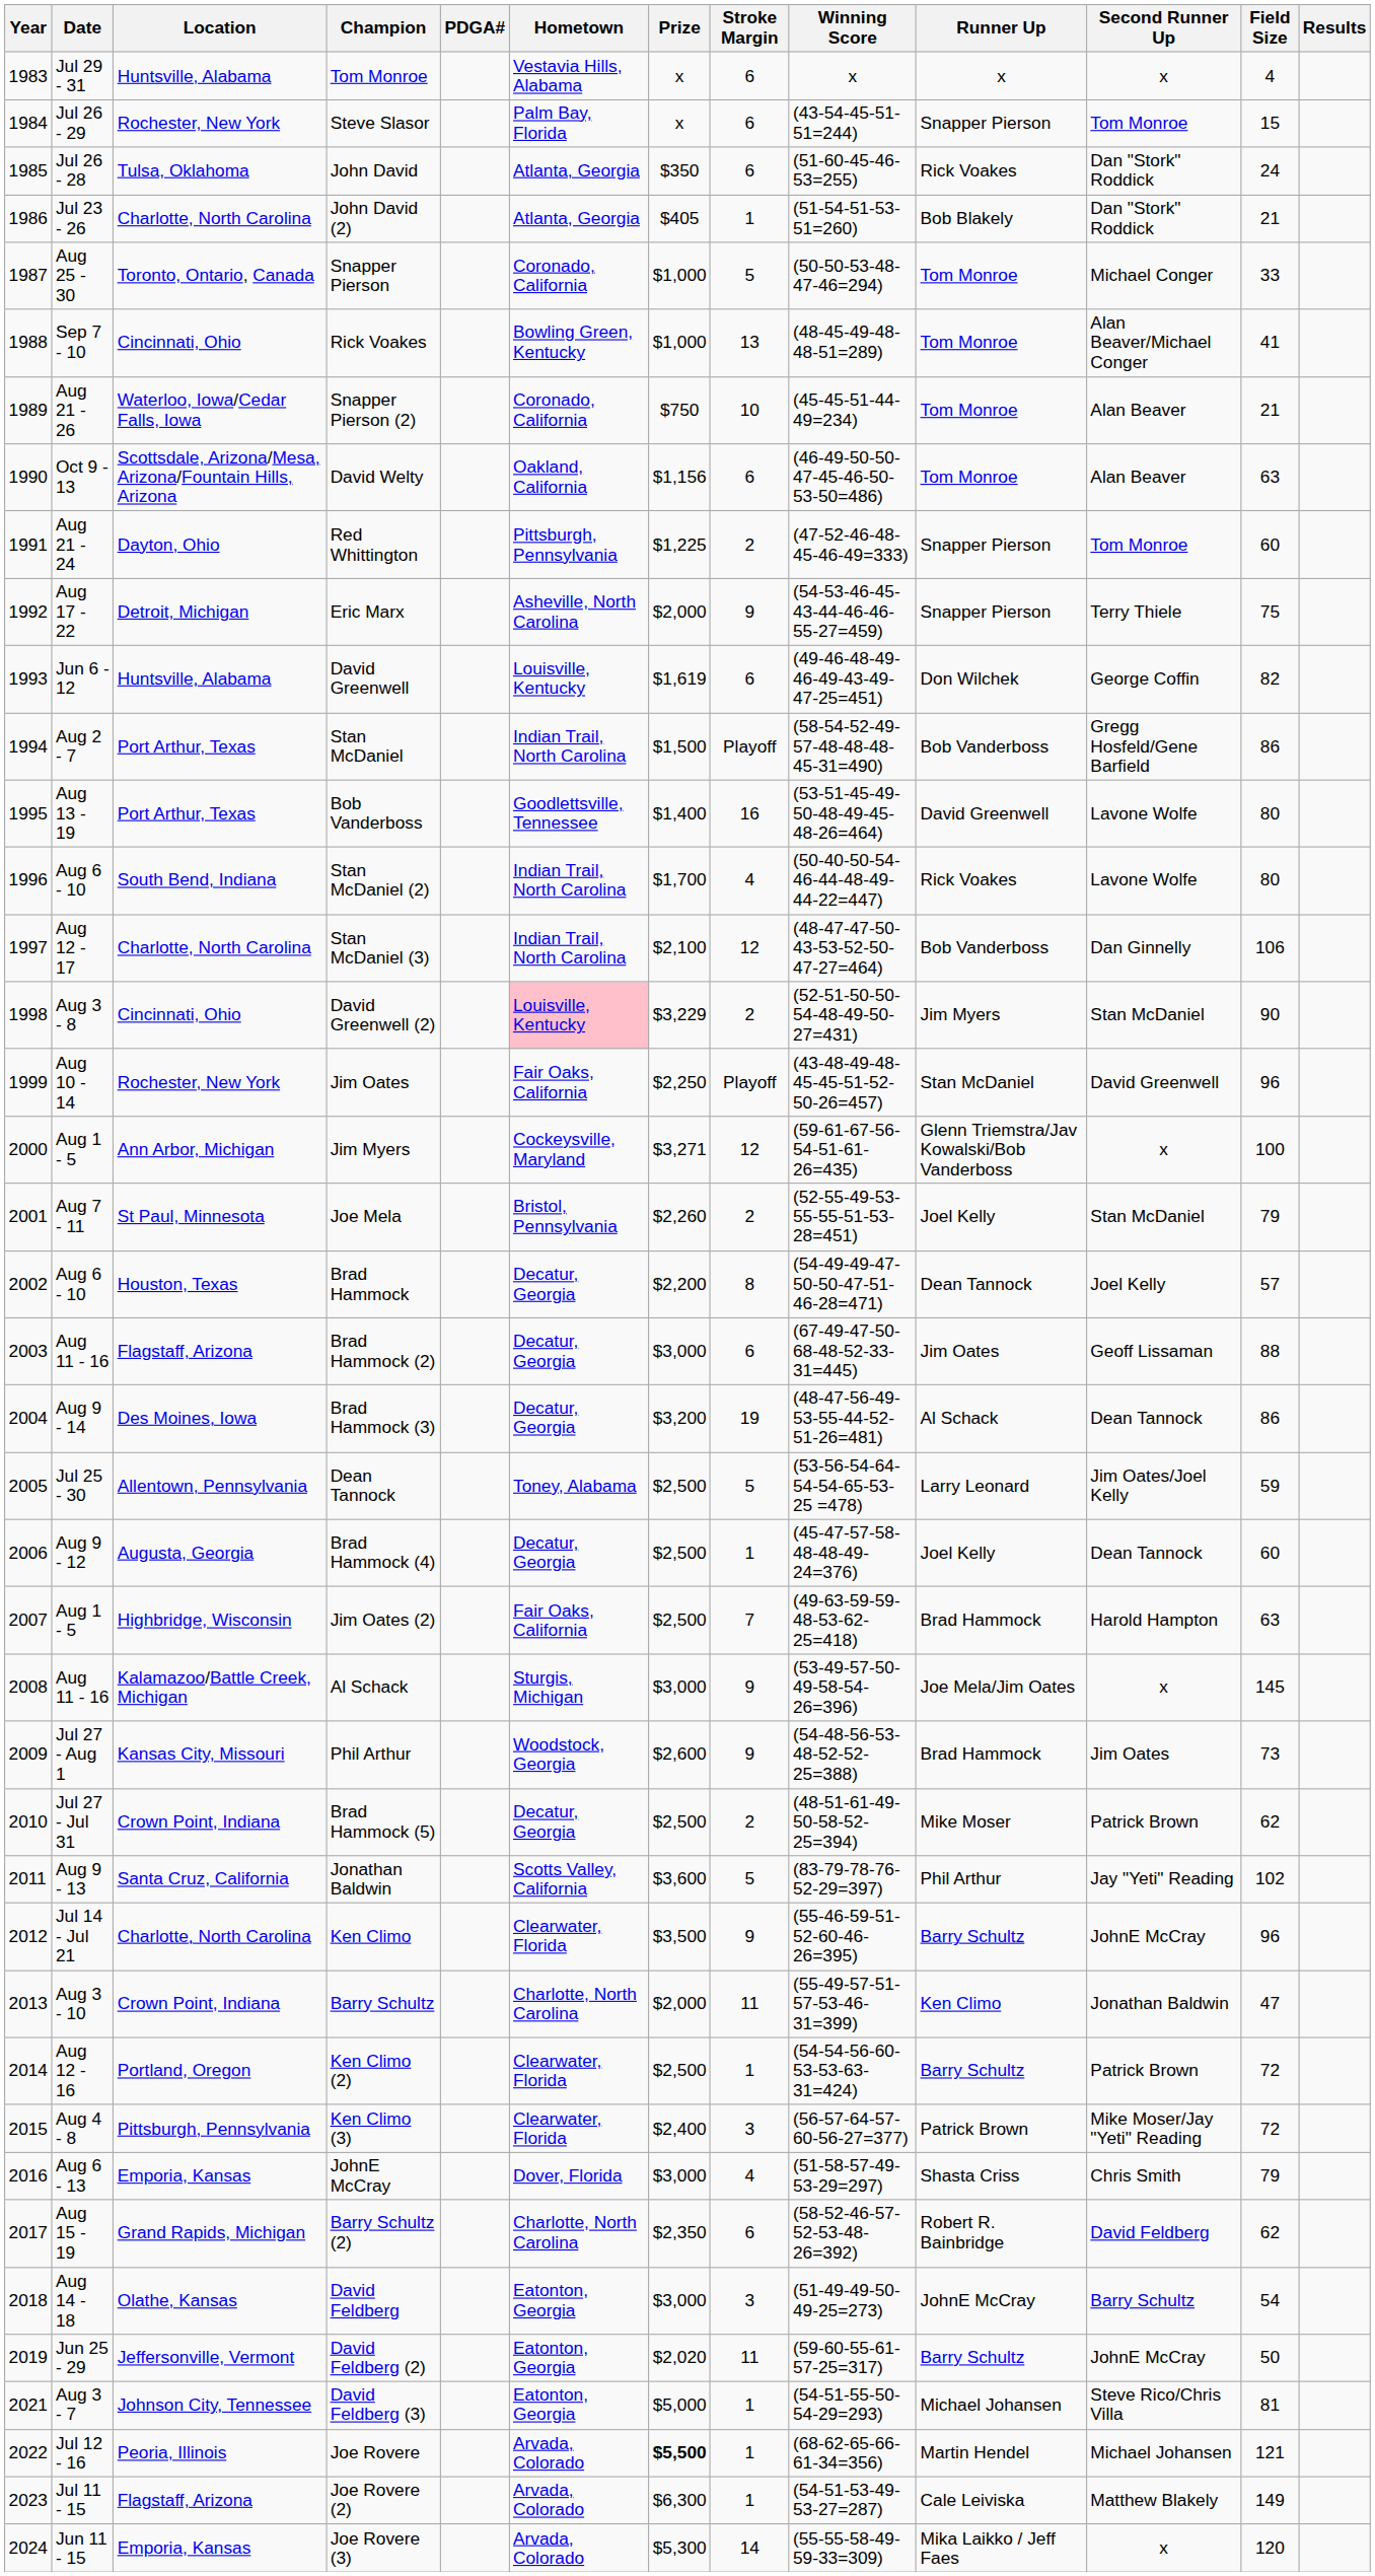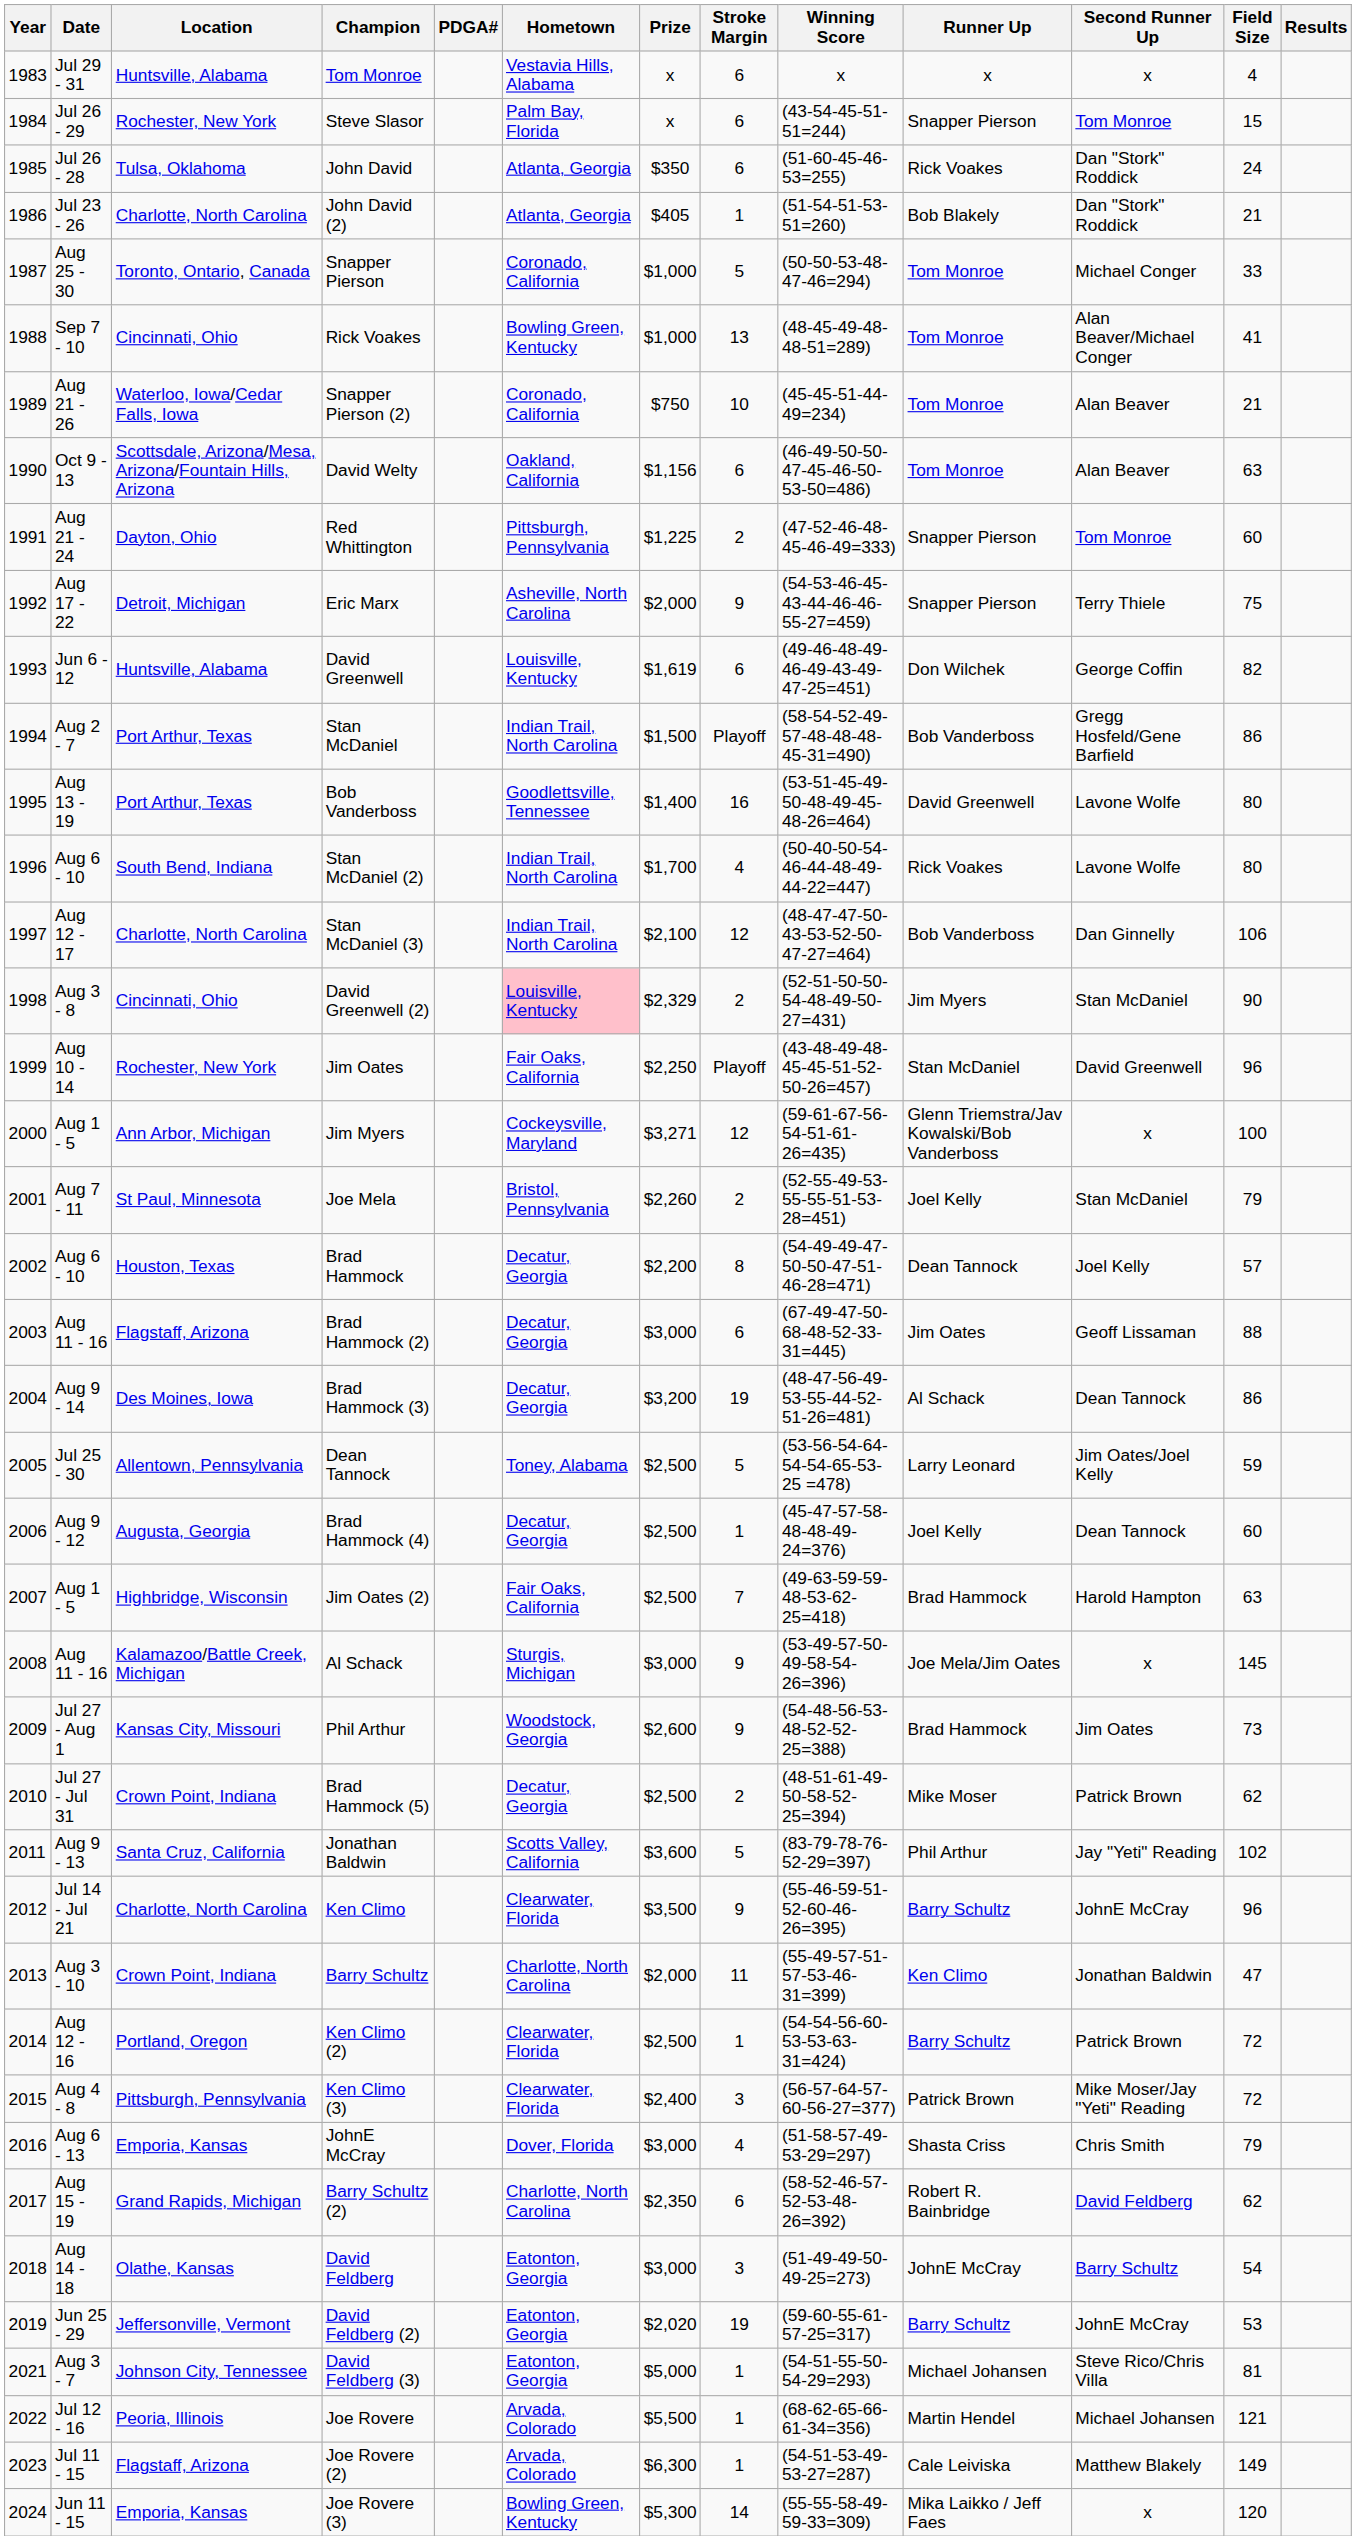David Greenwell (2) | Prize: $3,229 -> $2,329
David Feldberg (2) | Stroke Margin: 11 -> 19
David Feldberg (2) | Field Size: 50 -> 53
Joe Rovere | Prize: bold -> normal
Joe Rovere (3) | Hometown: Arvada, Colorado -> Bowling Green, Kentucky
